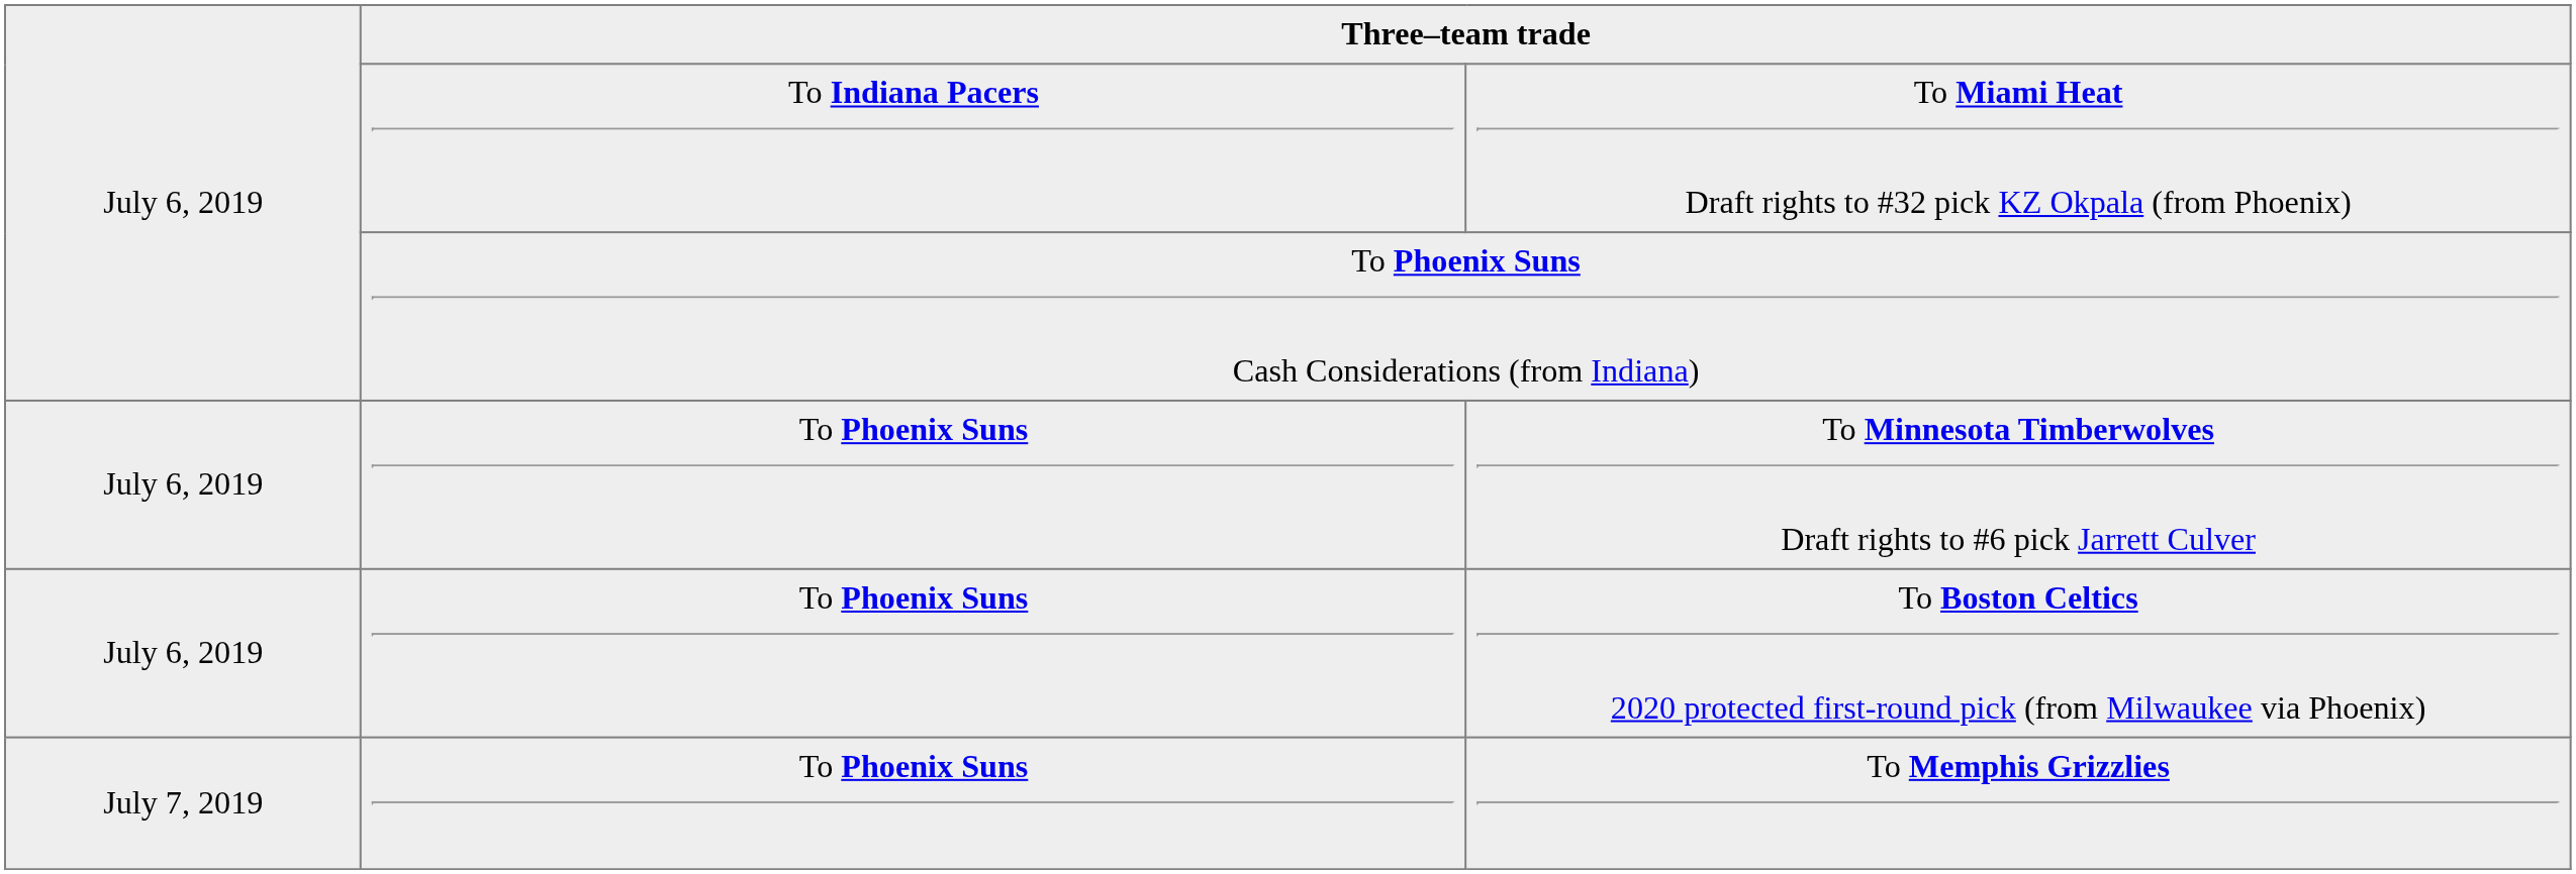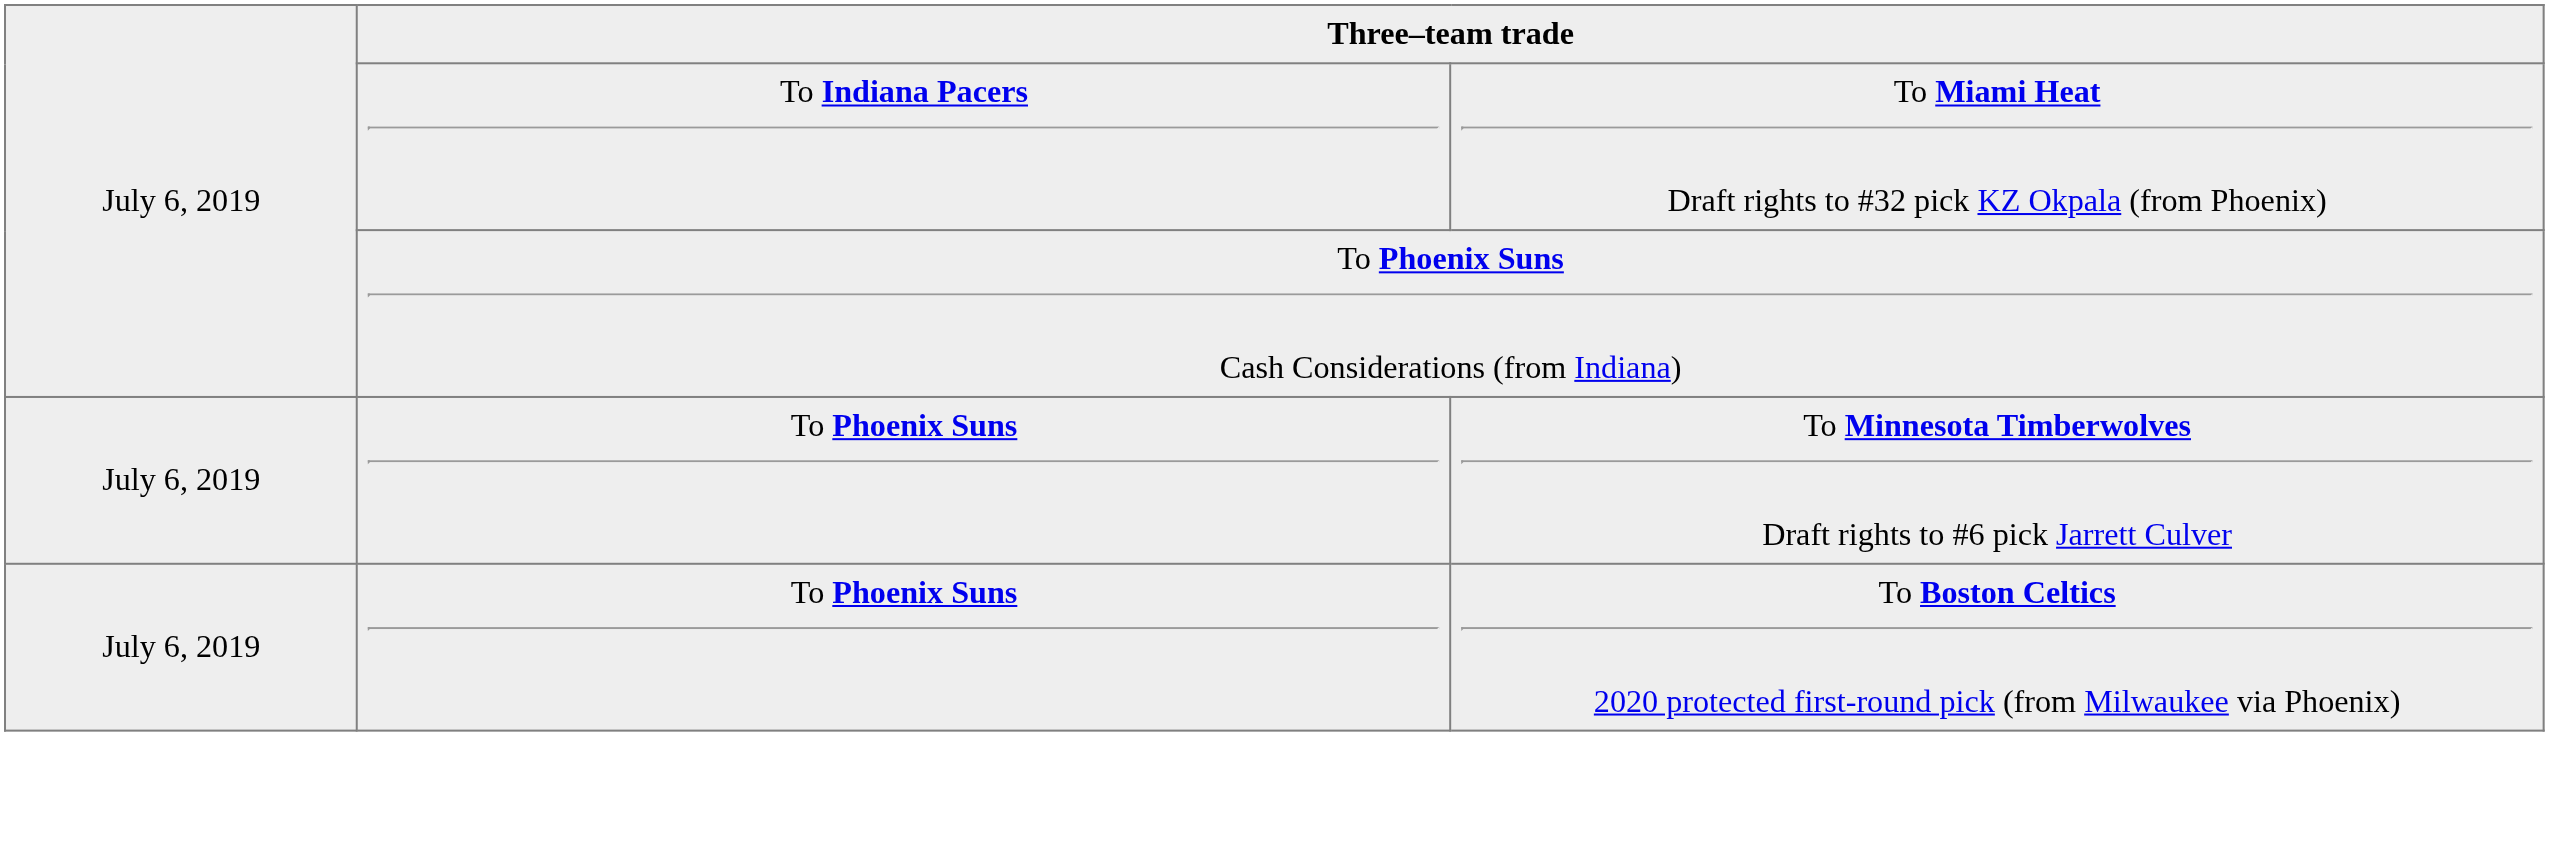- row: July 7, 2019 | To Phoenix Suns | To Memphis Grizzlies
